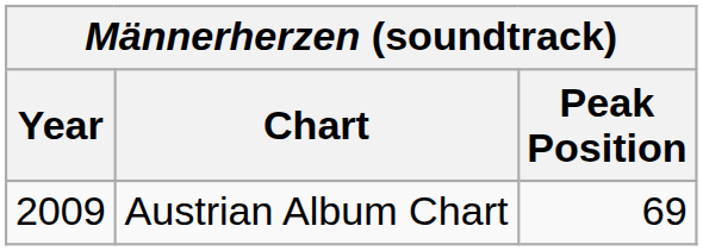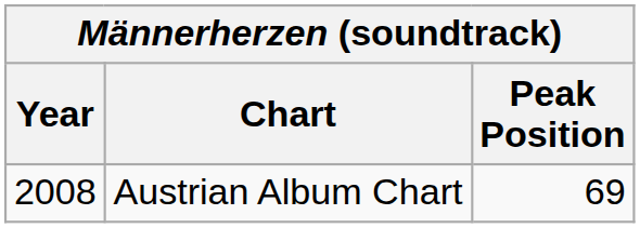Austrian Album Chart | Year: 2009 -> 2008
